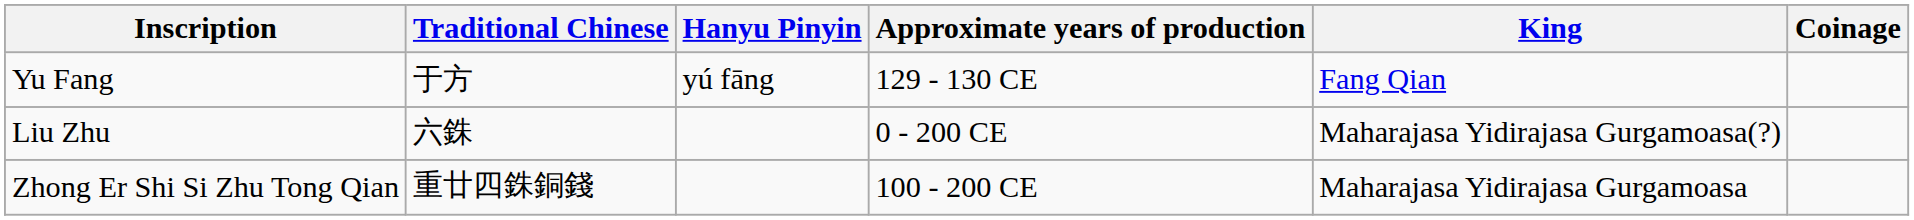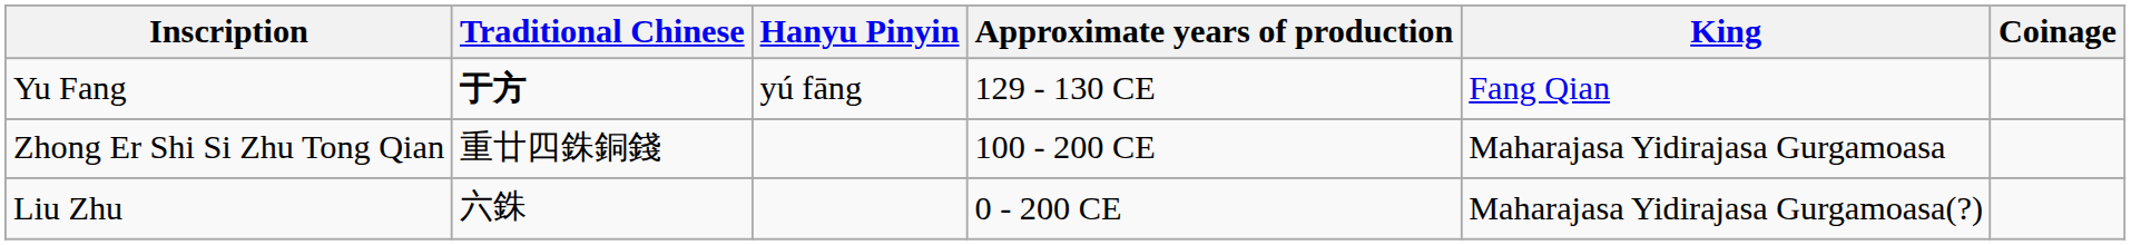Yu Fang | Traditional Chinese: normal -> bold
rows swapped: Zhong Er Shi Si Zhu Tong Qian <-> Liu Zhu
